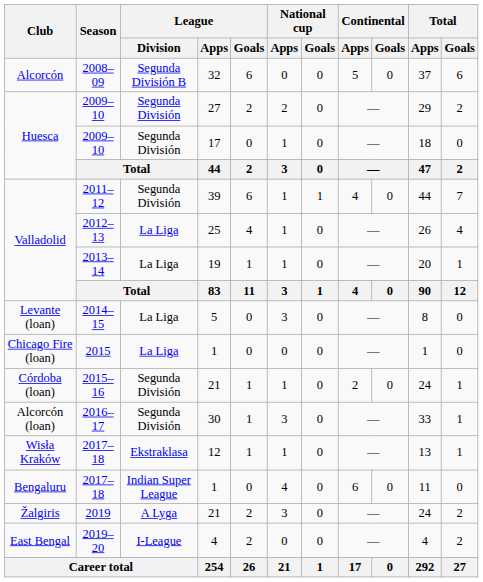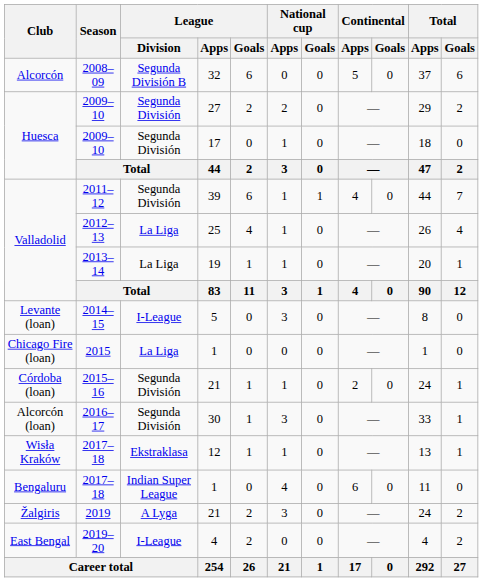2014–15 | League / Division: La Liga -> I-League
